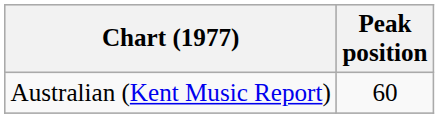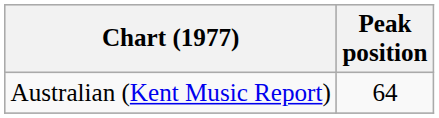Australian (Kent Music Report) | Peak position: 60 -> 64
